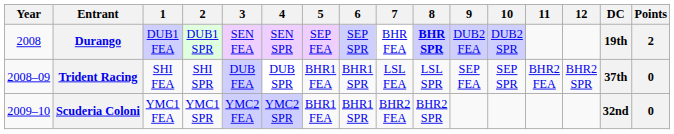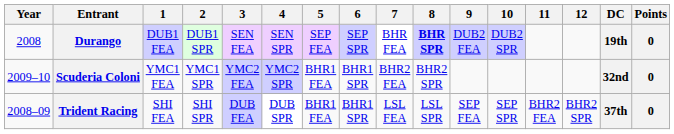Durango | Points: 2 -> 0
rows swapped: Trident Racing <-> Scuderia Coloni
